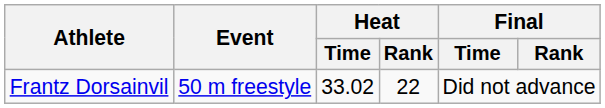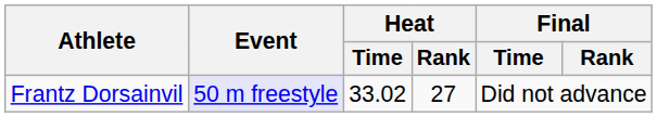Frantz Dorsainvil | Event: no background -> lavender background
Frantz Dorsainvil | Heat / Rank: 22 -> 27
